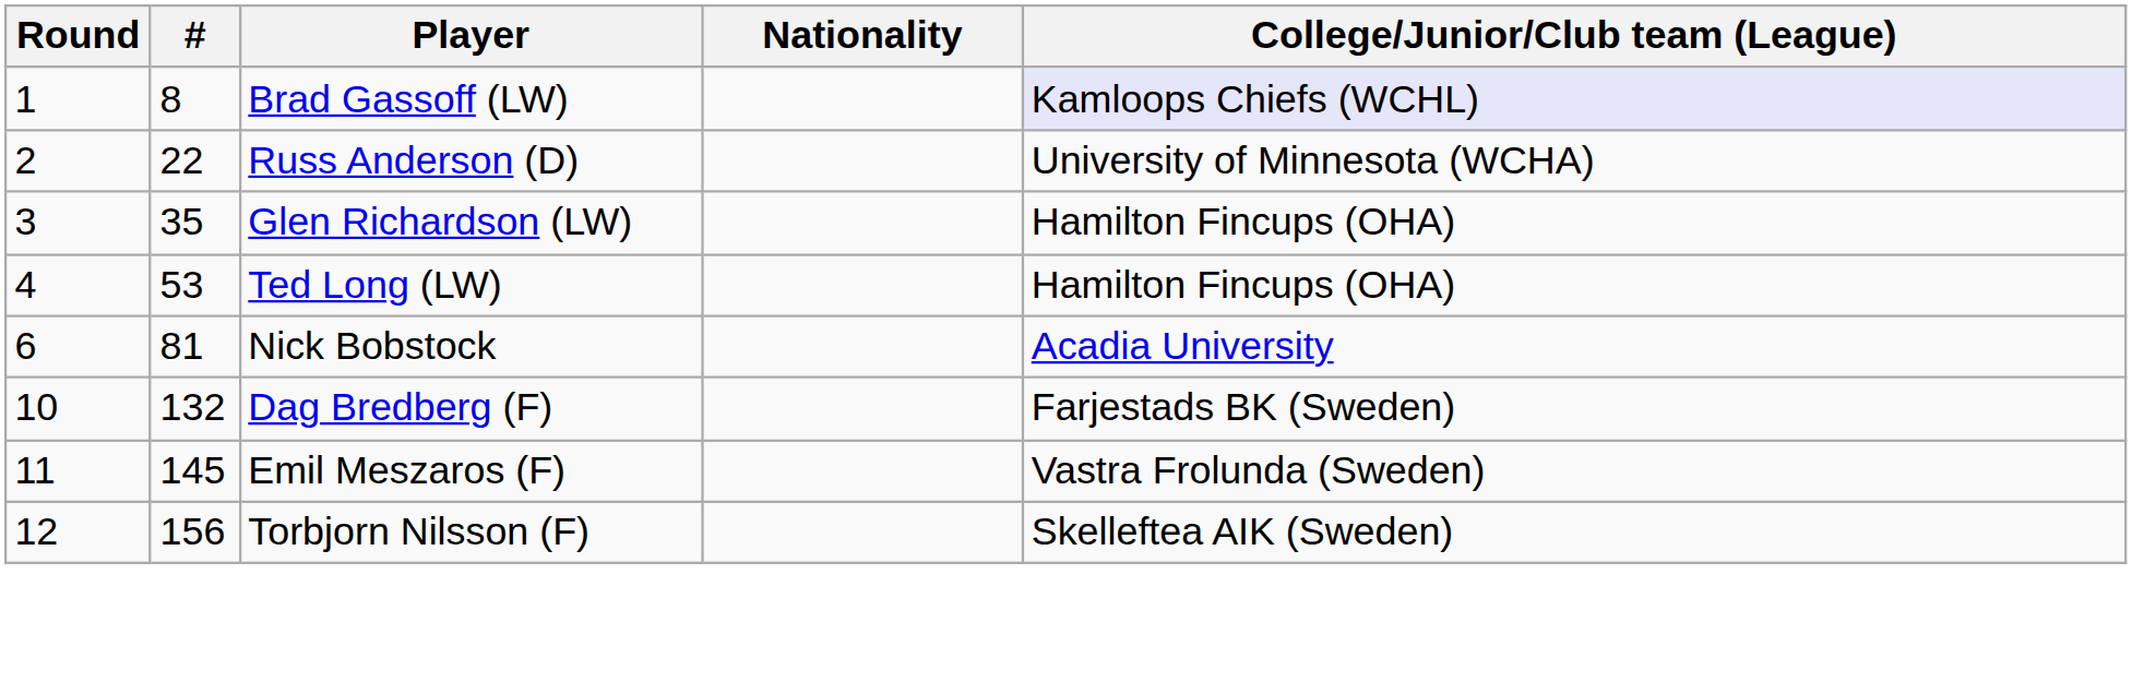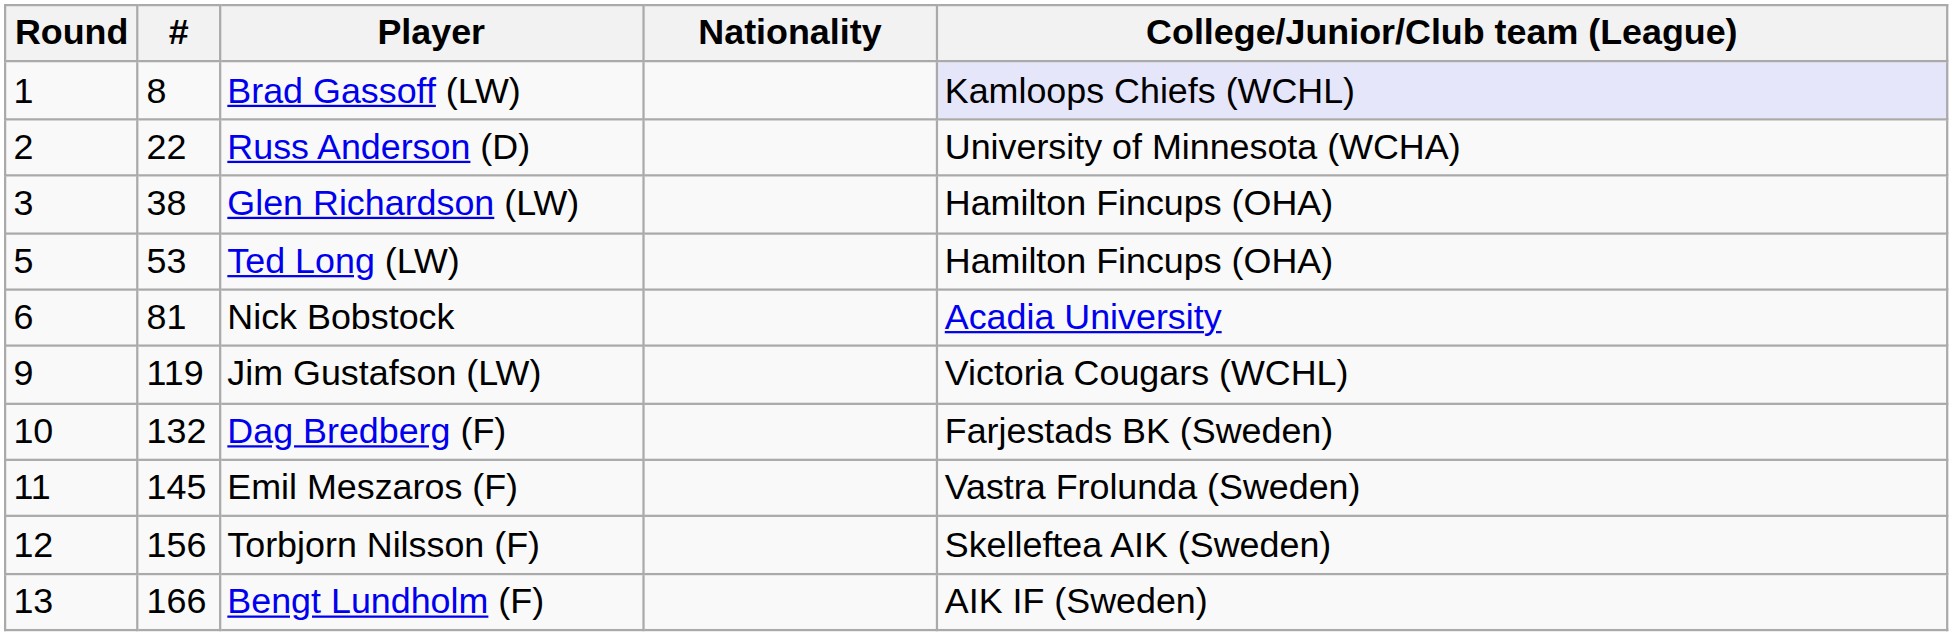Glen Richardson (LW) | #: 35 -> 38
Ted Long (LW) | Round: 4 -> 5
+ row: 9 | 119 | Jim Gustafson (LW) | Victoria Cougars (WCHL)
+ row: 13 | 166 | Bengt Lundholm (F) | AIK IF (Sweden)
